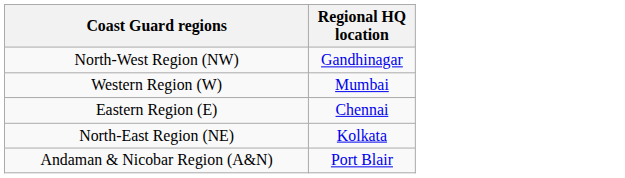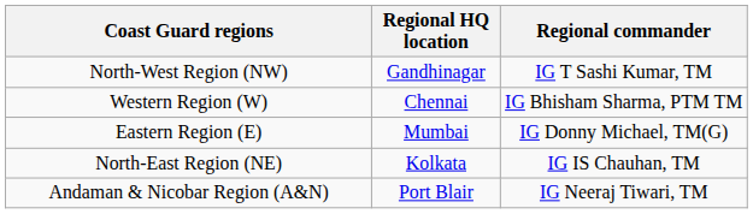+ column: Regional commander | IG T Sashi Kumar, TM | IG Bhisham Sharma, PTM TM | IG Donny Michael, TM(G) | IG IS Chauhan, TM | IG Neeraj Tiwari, TM
Western Region (W) | Regional HQ location: Mumbai -> Chennai
Eastern Region (E) | Regional HQ location: Chennai -> Mumbai
